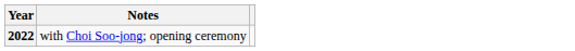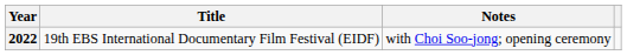+ column: Title | 19th EBS International Documentary Film Festival (EIDF)
